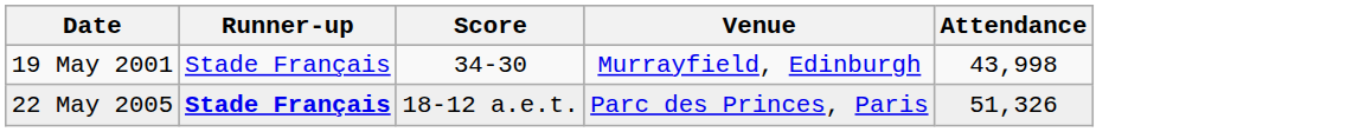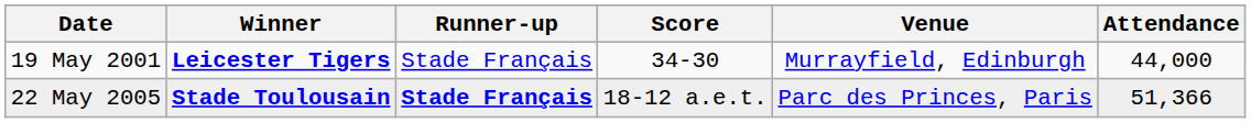+ column: Winner | Leicester Tigers | Stade Toulousain
19 May 2001 | Attendance: 43,998 -> 44,000
22 May 2005 | Attendance: 51,326 -> 51,366
